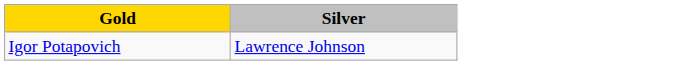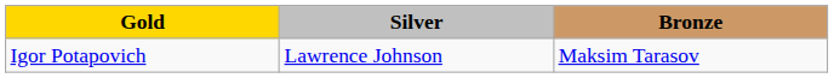+ column: Bronze | Maksim Tarasov
